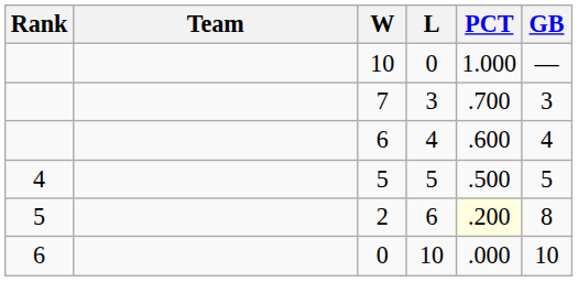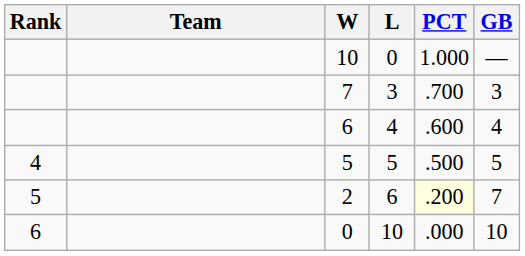2 | GB: 8 -> 7
